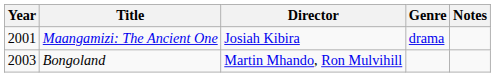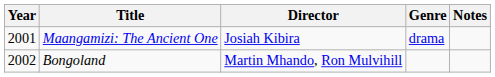Bongoland | Year: 2003 -> 2002
